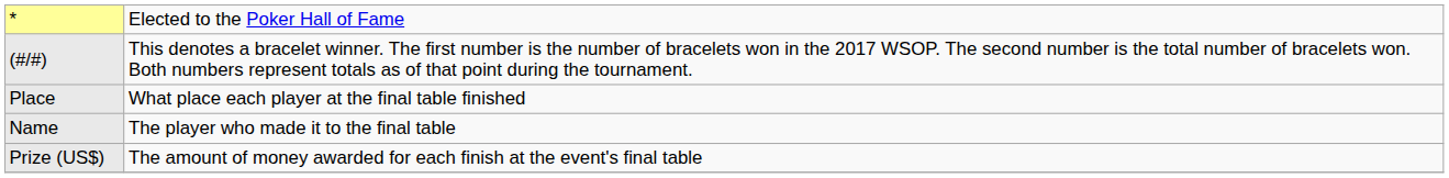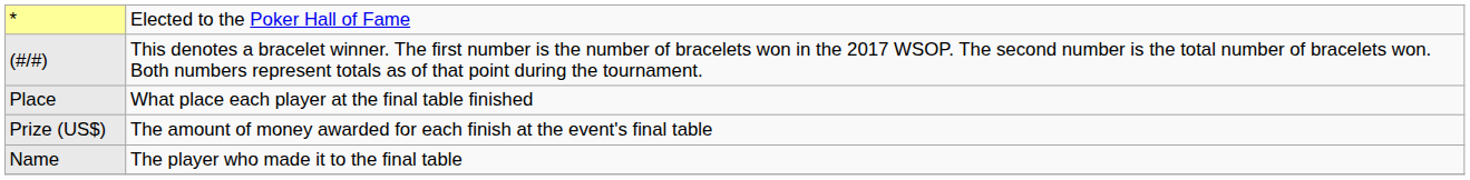rows swapped: Name <-> Prize (US$)
